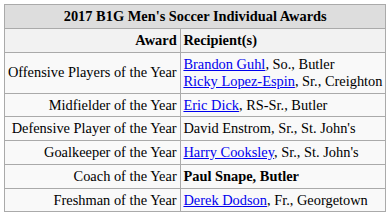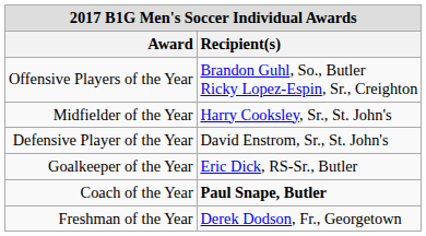Midfielder of the Year | Recipient(s): Eric Dick, RS-Sr., Butler -> Harry Cooksley, Sr., St. John's
Goalkeeper of the Year | Recipient(s): Harry Cooksley, Sr., St. John's -> Eric Dick, RS-Sr., Butler
